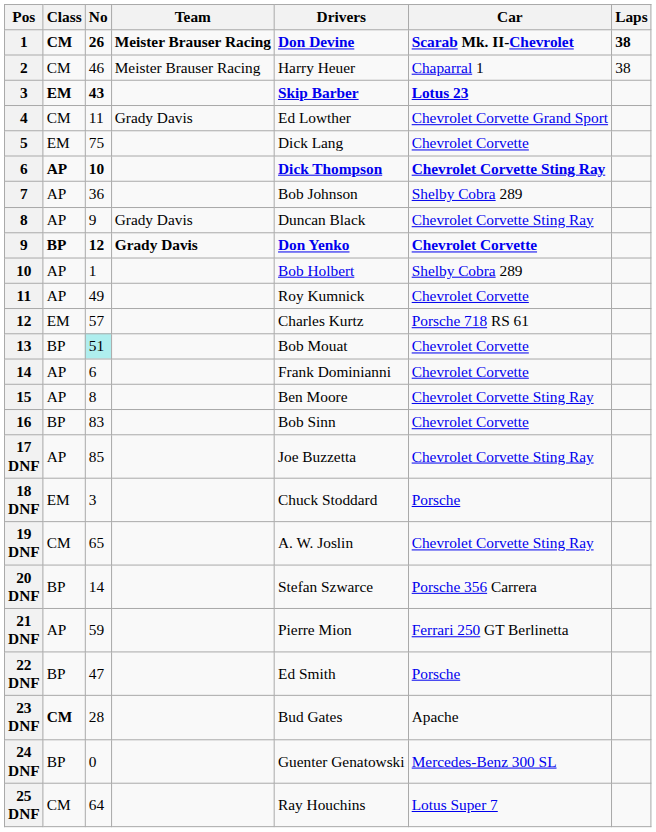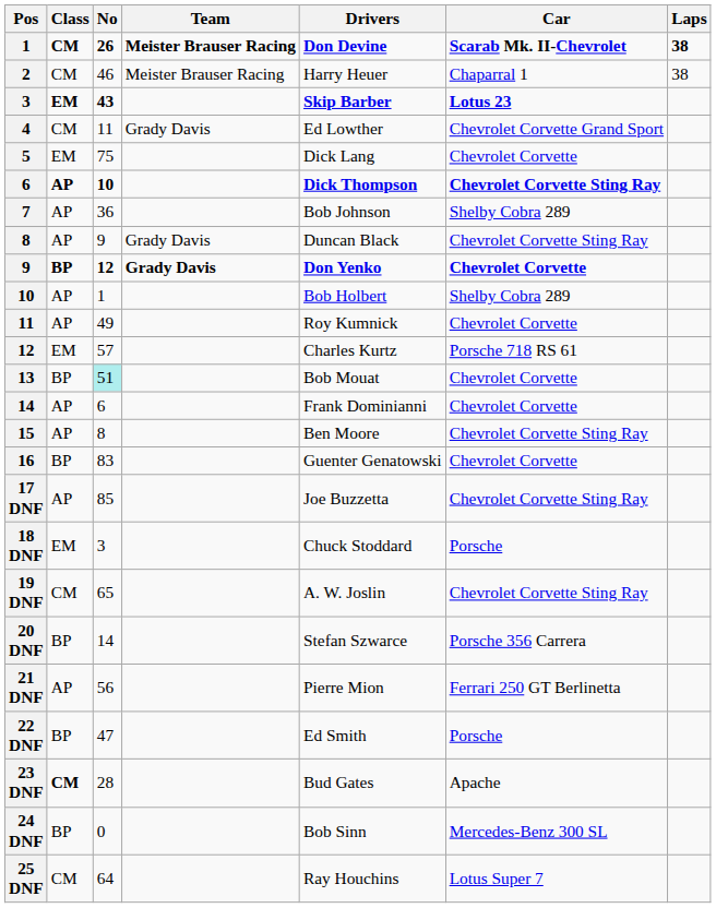16 | Drivers: Bob Sinn -> Guenter Genatowski
21 DNF | No: 59 -> 56
24 DNF | Drivers: Guenter Genatowski -> Bob Sinn
